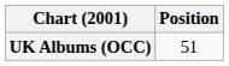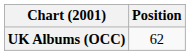UK Albums (OCC) | Position: 51 -> 62
